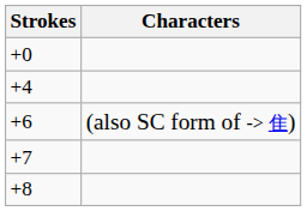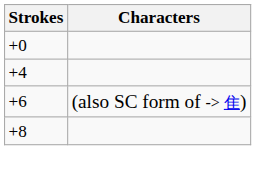- row: +7
